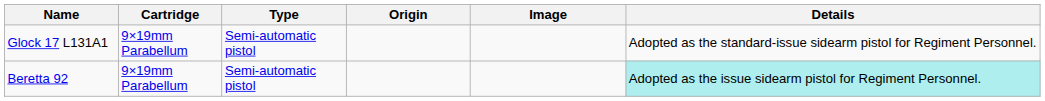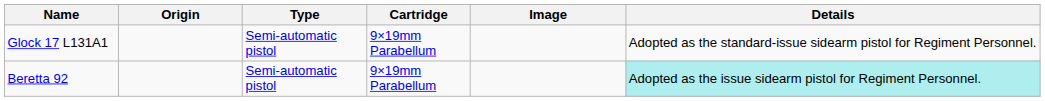columns swapped: Origin <-> Cartridge
